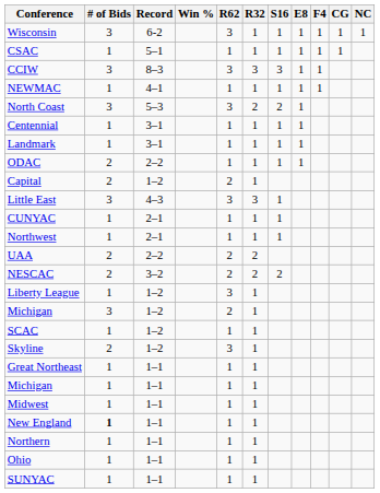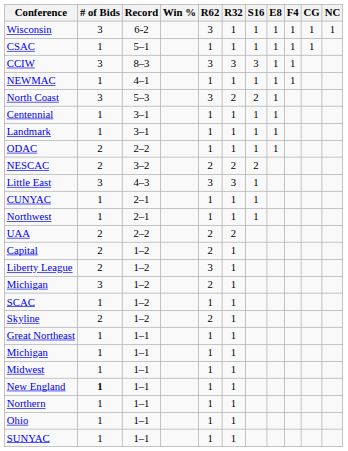rows swapped: NESCAC <-> Capital
Liberty League | # of Bids: 1 -> 2
Skyline | R62: 3 -> 2
